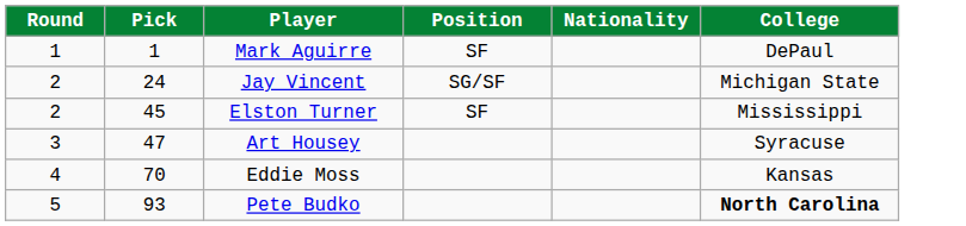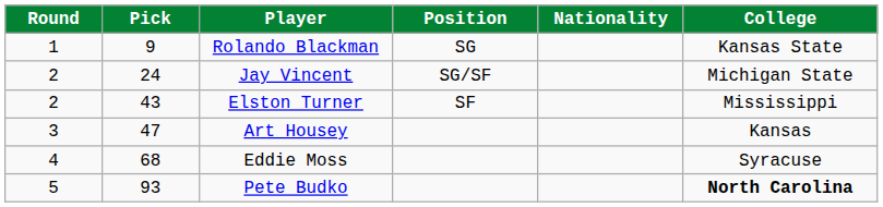- row: 1 | 1 | Mark Aguirre | SF | DePaul
+ row: 1 | 9 | Rolando Blackman | SG | Kansas State
Elston Turner | Pick: 45 -> 43
Art Housey | College: Syracuse -> Kansas
Eddie Moss | Pick: 70 -> 68
Eddie Moss | College: Kansas -> Syracuse
